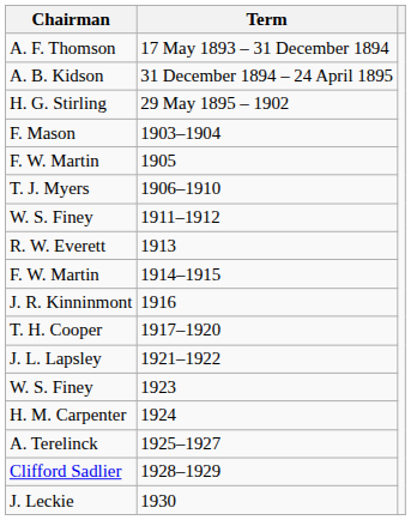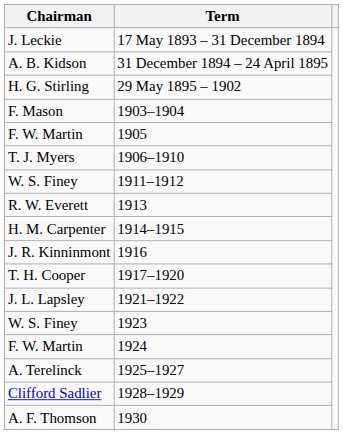17 May 1893 – 31 December 1894 | Chairman: A. F. Thomson -> J. Leckie
1914–1915 | Chairman: F. W. Martin -> H. M. Carpenter
1924 | Chairman: H. M. Carpenter -> F. W. Martin
1930 | Chairman: J. Leckie -> A. F. Thomson
